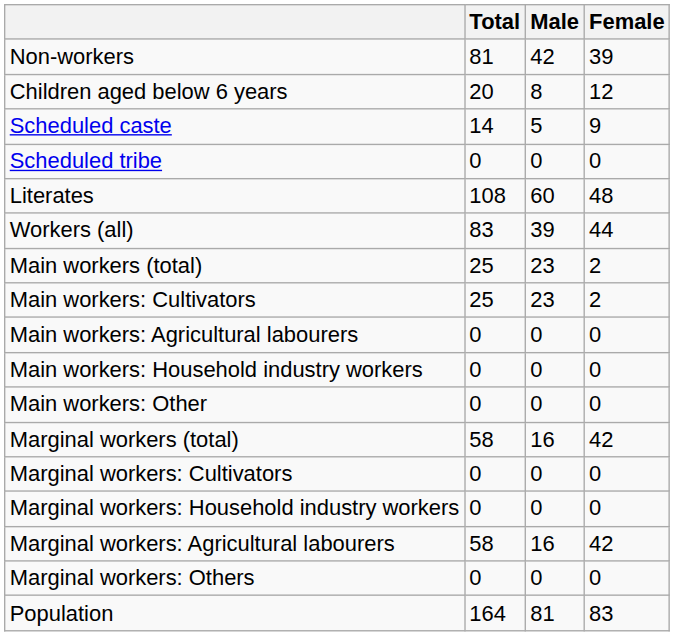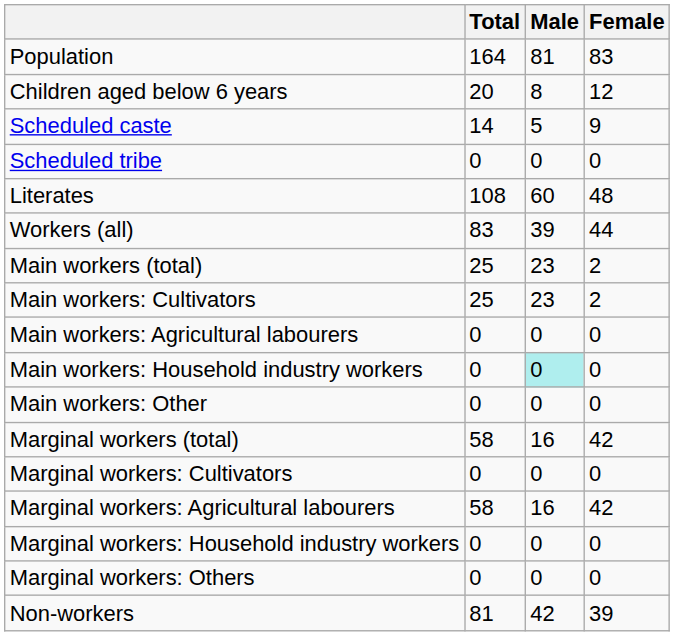rows swapped: Population <-> Non-workers
Main workers: Household industry workers | Male: no background -> paleturquoise background
rows swapped: Marginal workers: Agricultural labourers <-> Marginal workers: Household industry workers
